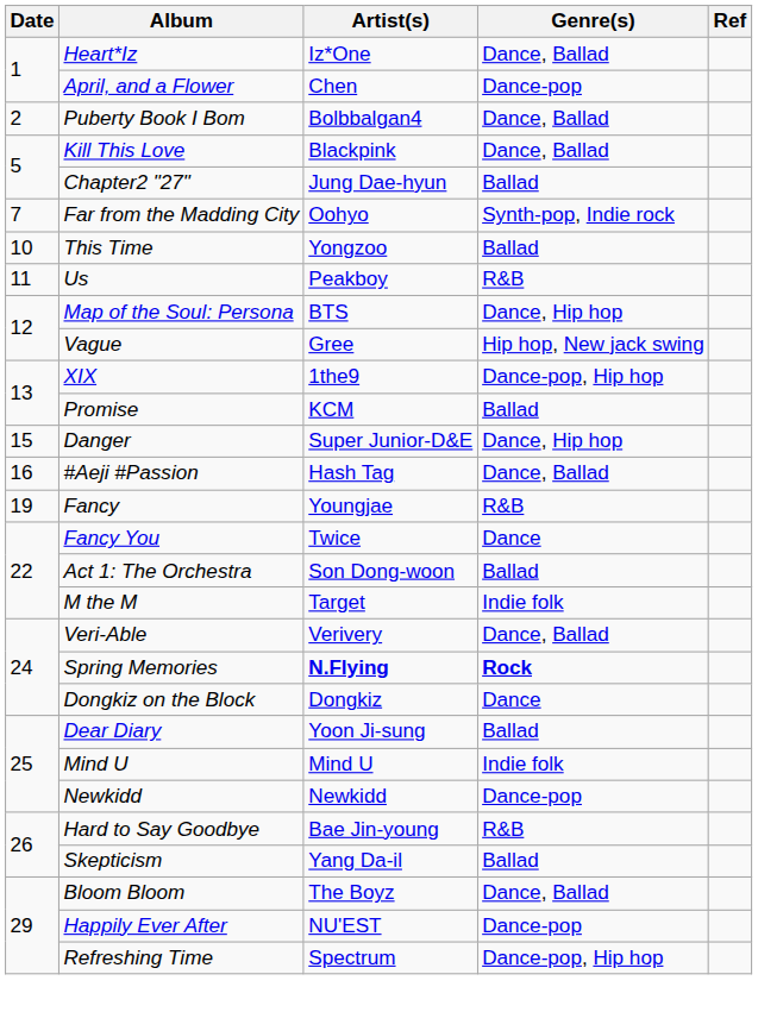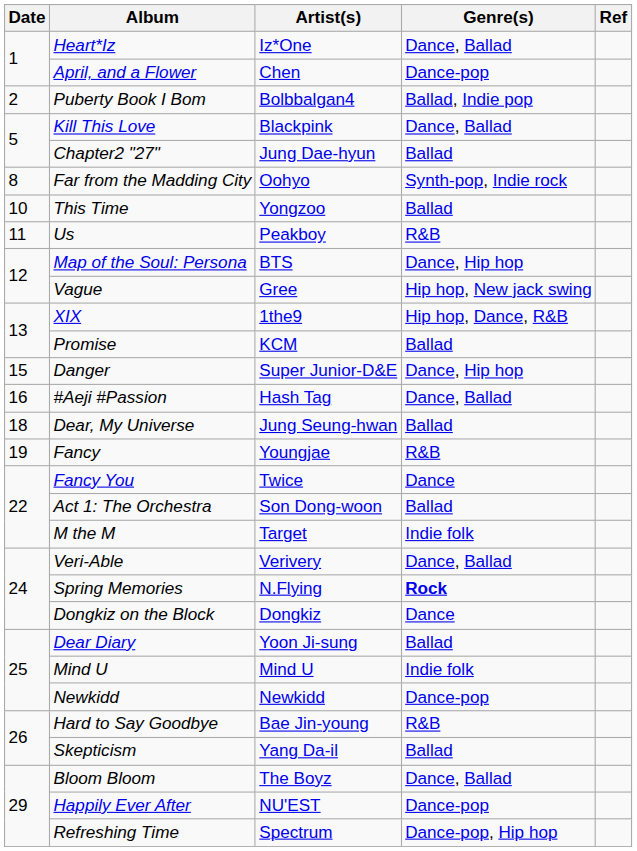Puberty Book I Bom | Genre(s): Dance, Ballad -> Ballad, Indie pop
Far from the Madding City | Date: 7 -> 8
XIX | Genre(s): Dance-pop, Hip hop -> Hip hop, Dance, R&B
+ row: 18 | Dear, My Universe | Jung Seung-hwan | Ballad
Spring Memories | Artist(s): bold -> normal
